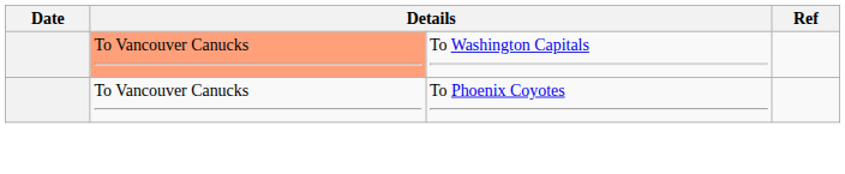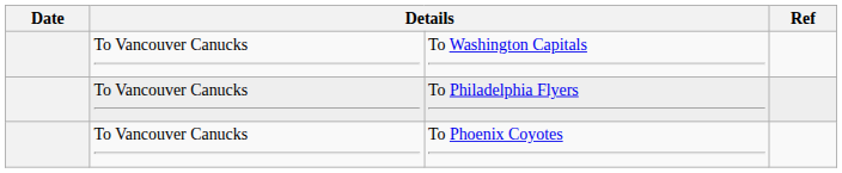To Washington Capitals | column 2: lightsalmon background -> no background
+ row: To Vancouver Canucks | To Philadelphia Flyers
